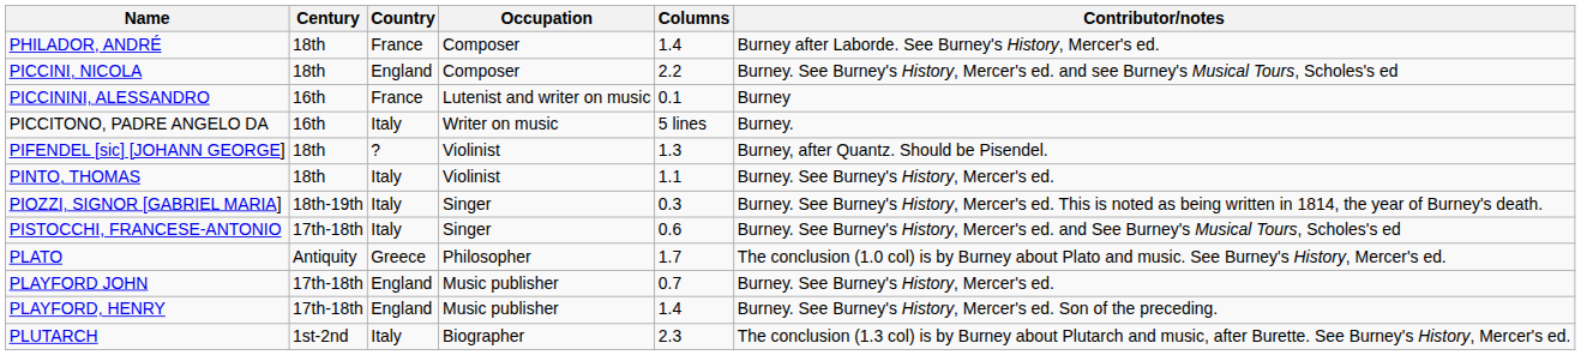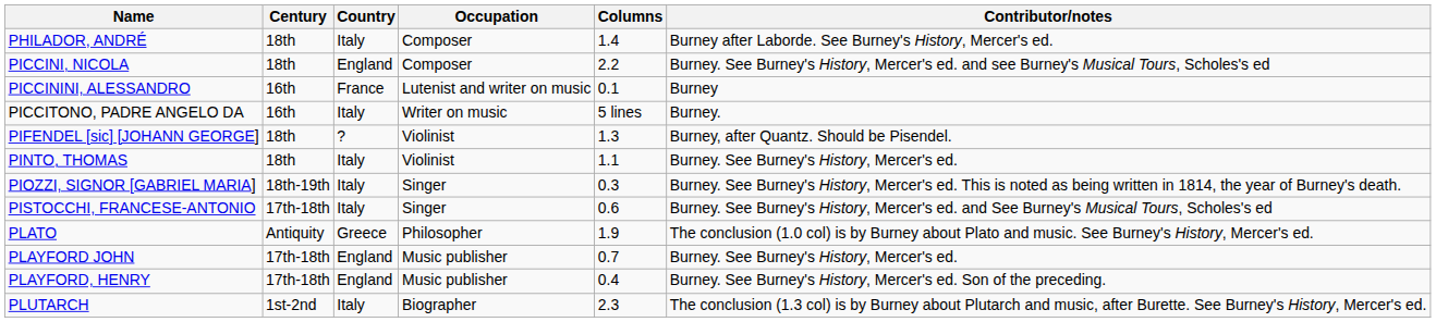PHILADOR, ANDRÉ | Country: France -> Italy
PLATO | Columns: 1.7 -> 1.9
PLAYFORD, HENRY | Columns: 1.4 -> 0.4
